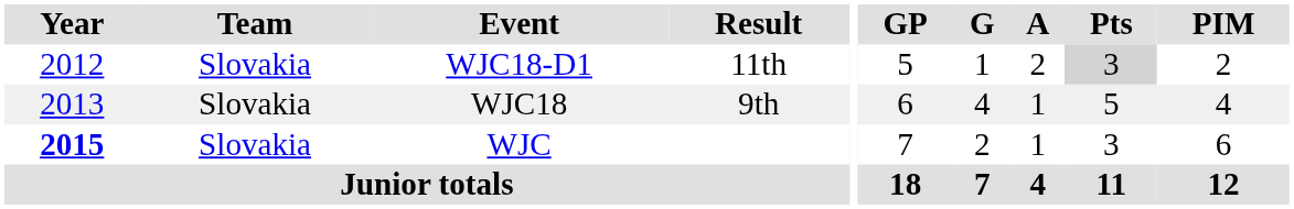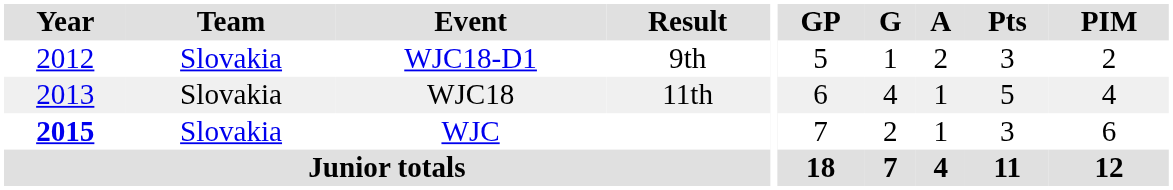WJC18-D1 | Result: 11th -> 9th
WJC18-D1 | Pts: lightgrey background -> no background
WJC18 | Result: 9th -> 11th
